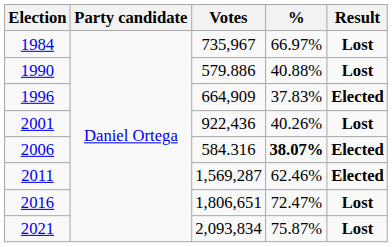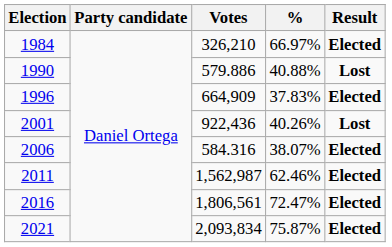1984 | Votes: 735,967 -> 326,210
1984 | Result: Lost -> Elected
2006 | %: bold -> normal
2011 | Votes: 1,569,287 -> 1,562,987
2016 | Votes: 1,806,651 -> 1,806,561
2016 | Result: Lost -> Elected
2021 | Result: Lost -> Elected
